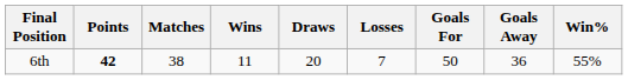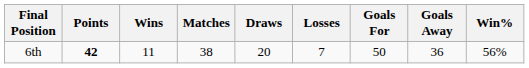columns swapped: Matches <-> Wins
6th | Win%: 55% -> 56%
